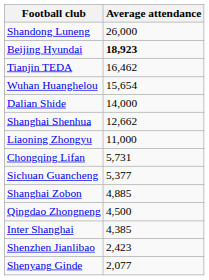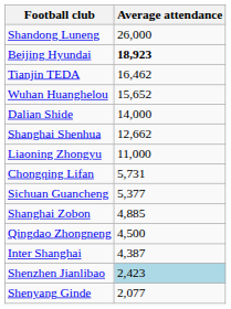Wuhan Huanghelou | Average attendance: 15,654 -> 15,652
Inter Shanghai | Average attendance: 4,385 -> 4,387
Shenzhen Jianlibao | Average attendance: no background -> lightblue background
